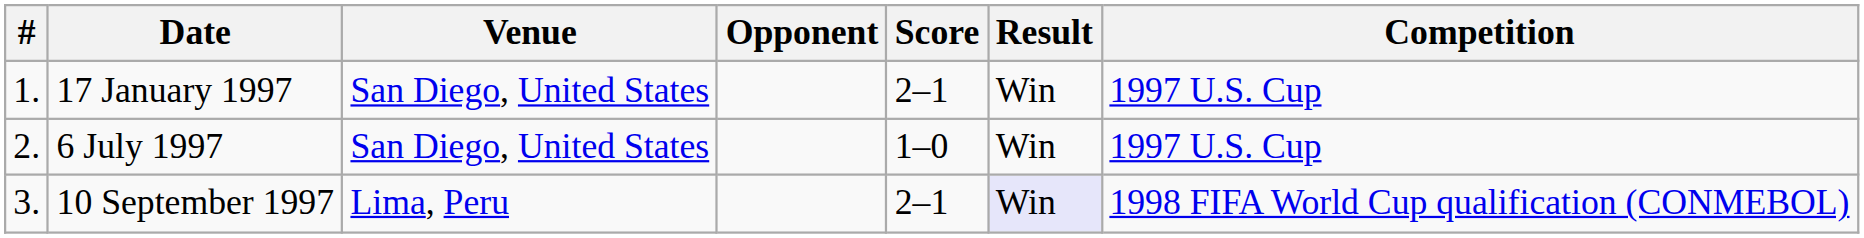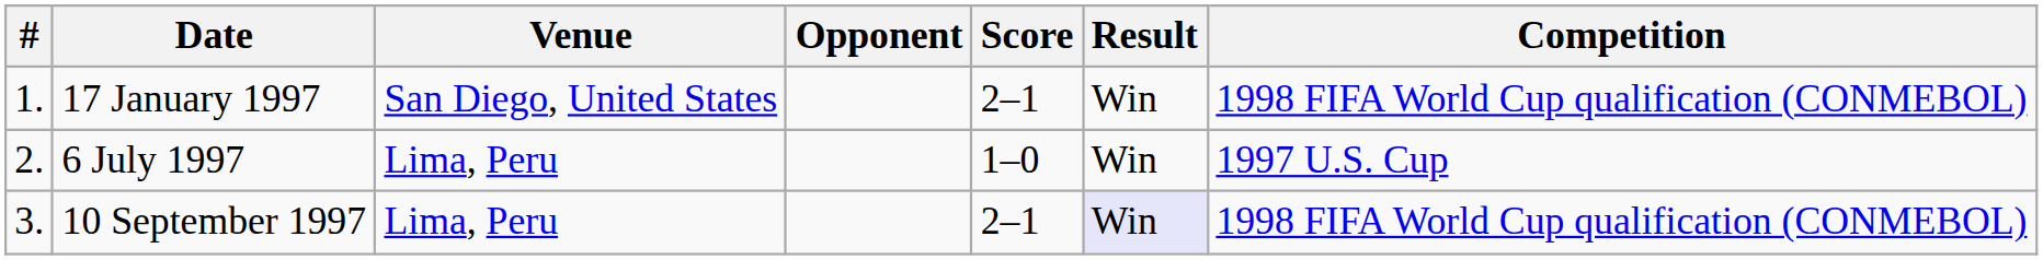17 January 1997 | Competition: 1997 U.S. Cup -> 1998 FIFA World Cup qualification (CONMEBOL)
6 July 1997 | Venue: San Diego, United States -> Lima, Peru
